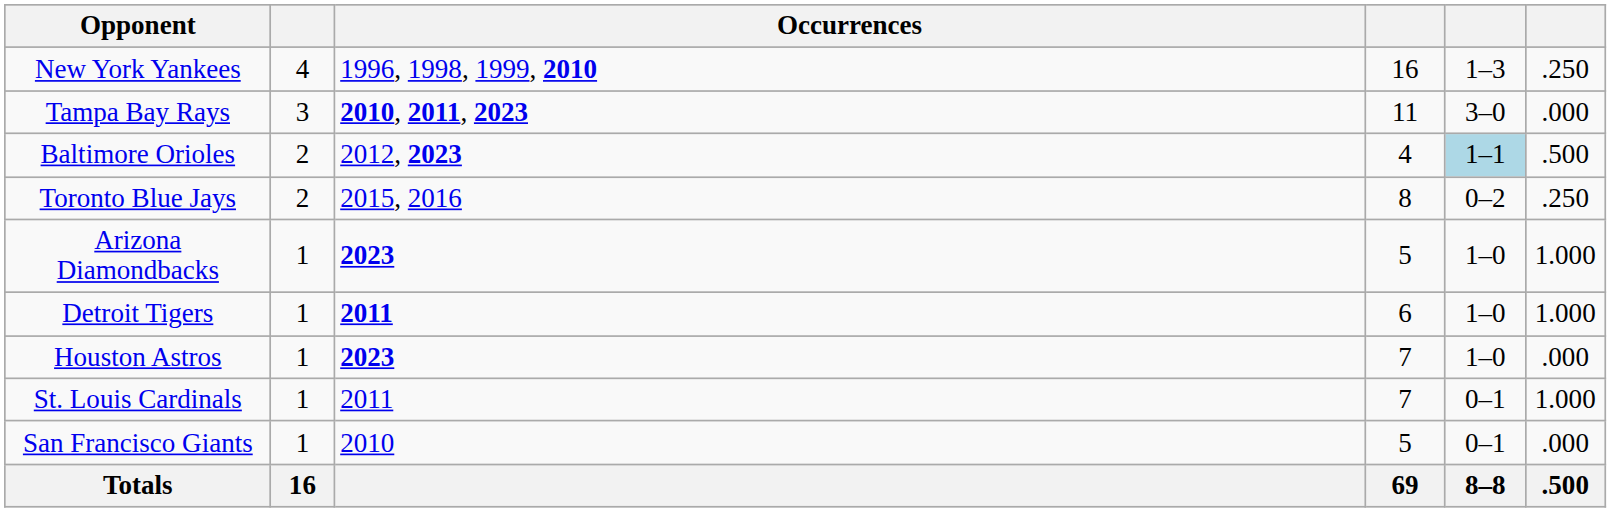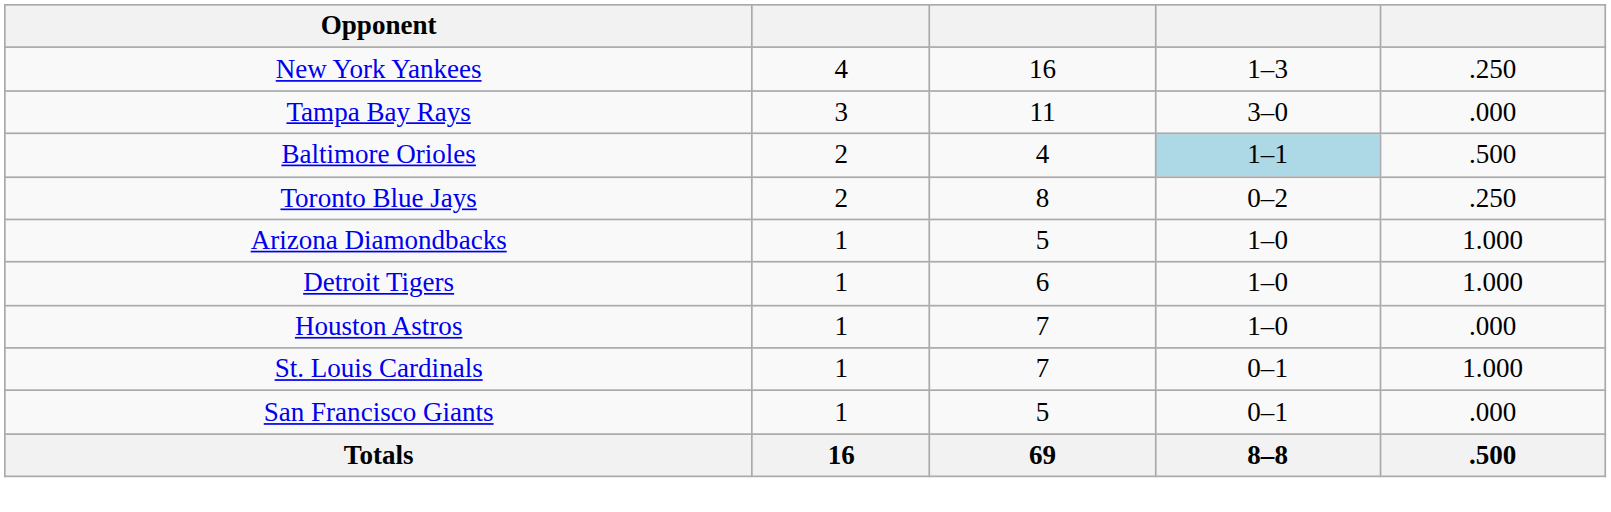- column: Occurrences | 1996, 1998, 1999, 2010 | 2010, 2011, 2023 | 2012, 2023 | 2015, 2016 | 2023 | 2011 | 2023 | 2011 | 2010
